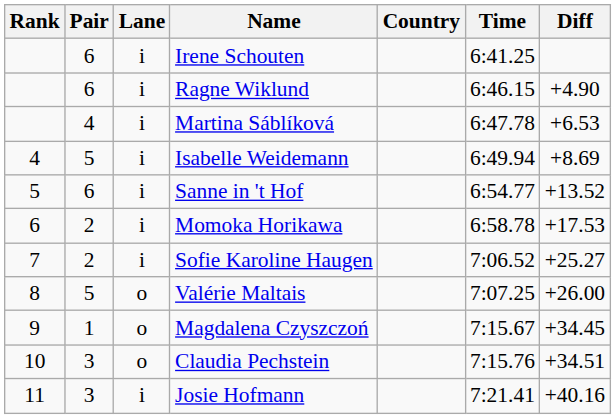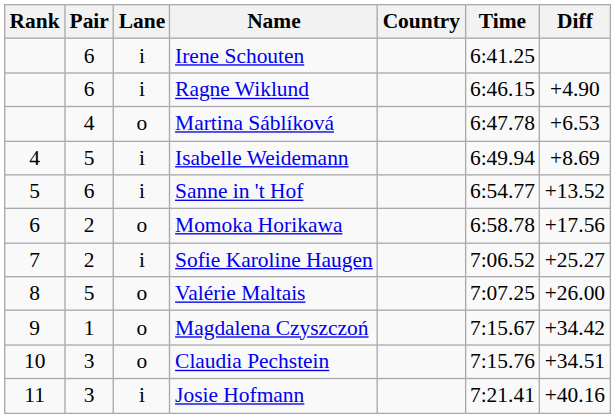Martina Sáblíková | Lane: i -> o
Momoka Horikawa | Lane: i -> o
Momoka Horikawa | Diff: +17.53 -> +17.56
Magdalena Czyszczoń | Diff: +34.45 -> +34.42
